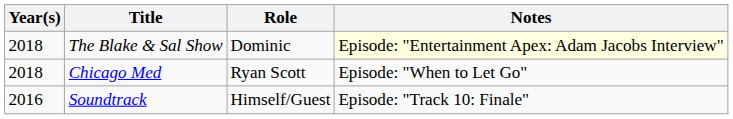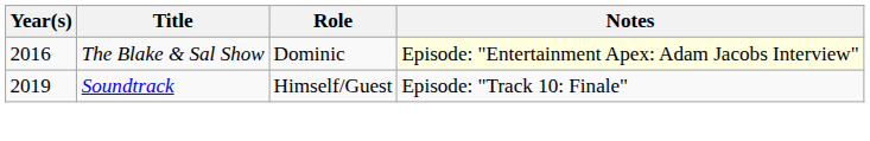The Blake & Sal Show | Year(s): 2018 -> 2016
- row: 2018 | Chicago Med | Ryan Scott | Episode: "When to Let Go"
Soundtrack | Year(s): 2016 -> 2019
